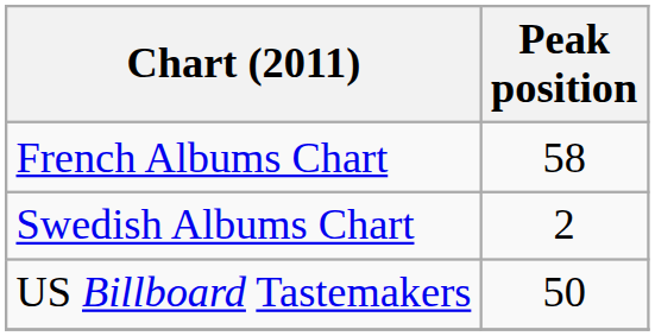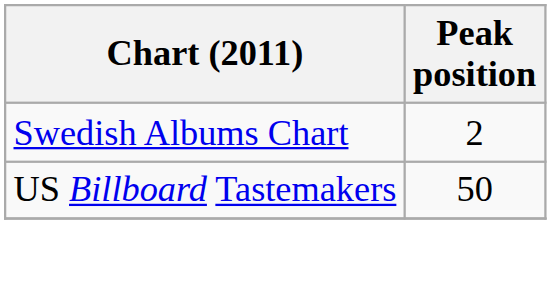- row: French Albums Chart | 58
